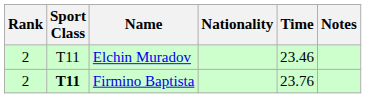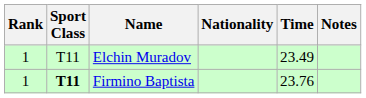Elchin Muradov | Rank: 2 -> 1
Elchin Muradov | Time: 23.46 -> 23.49
Firmino Baptista | Rank: 2 -> 1
